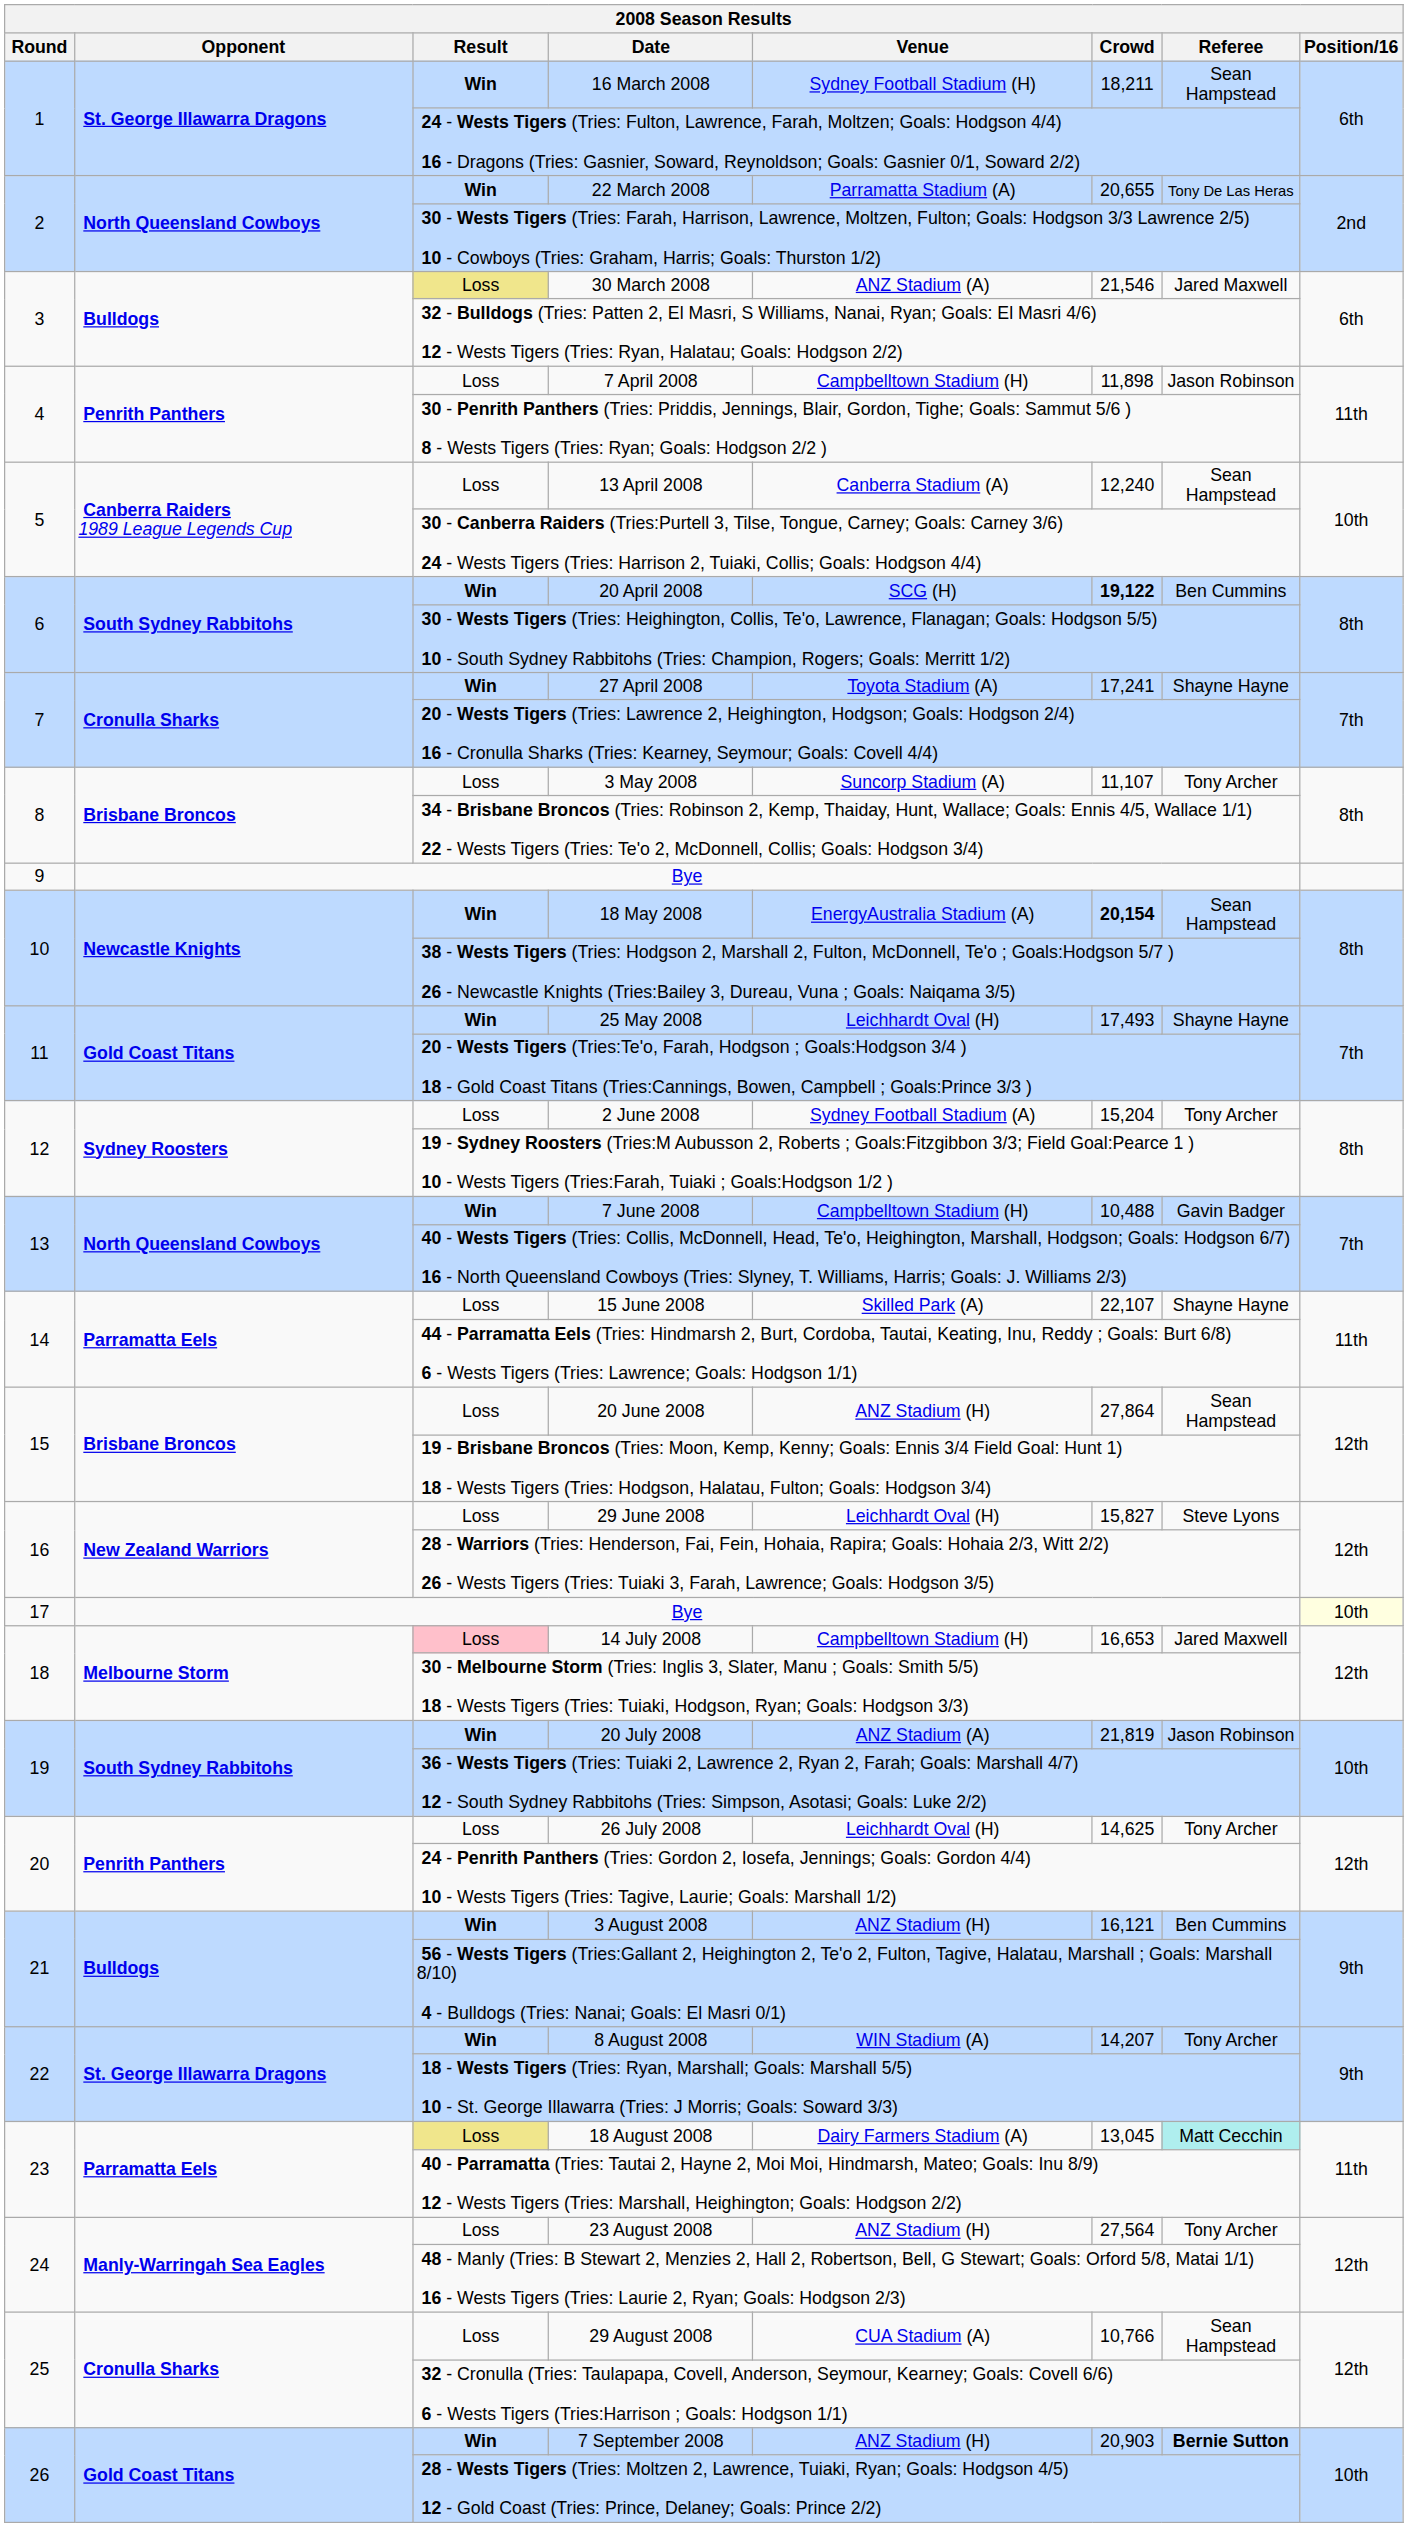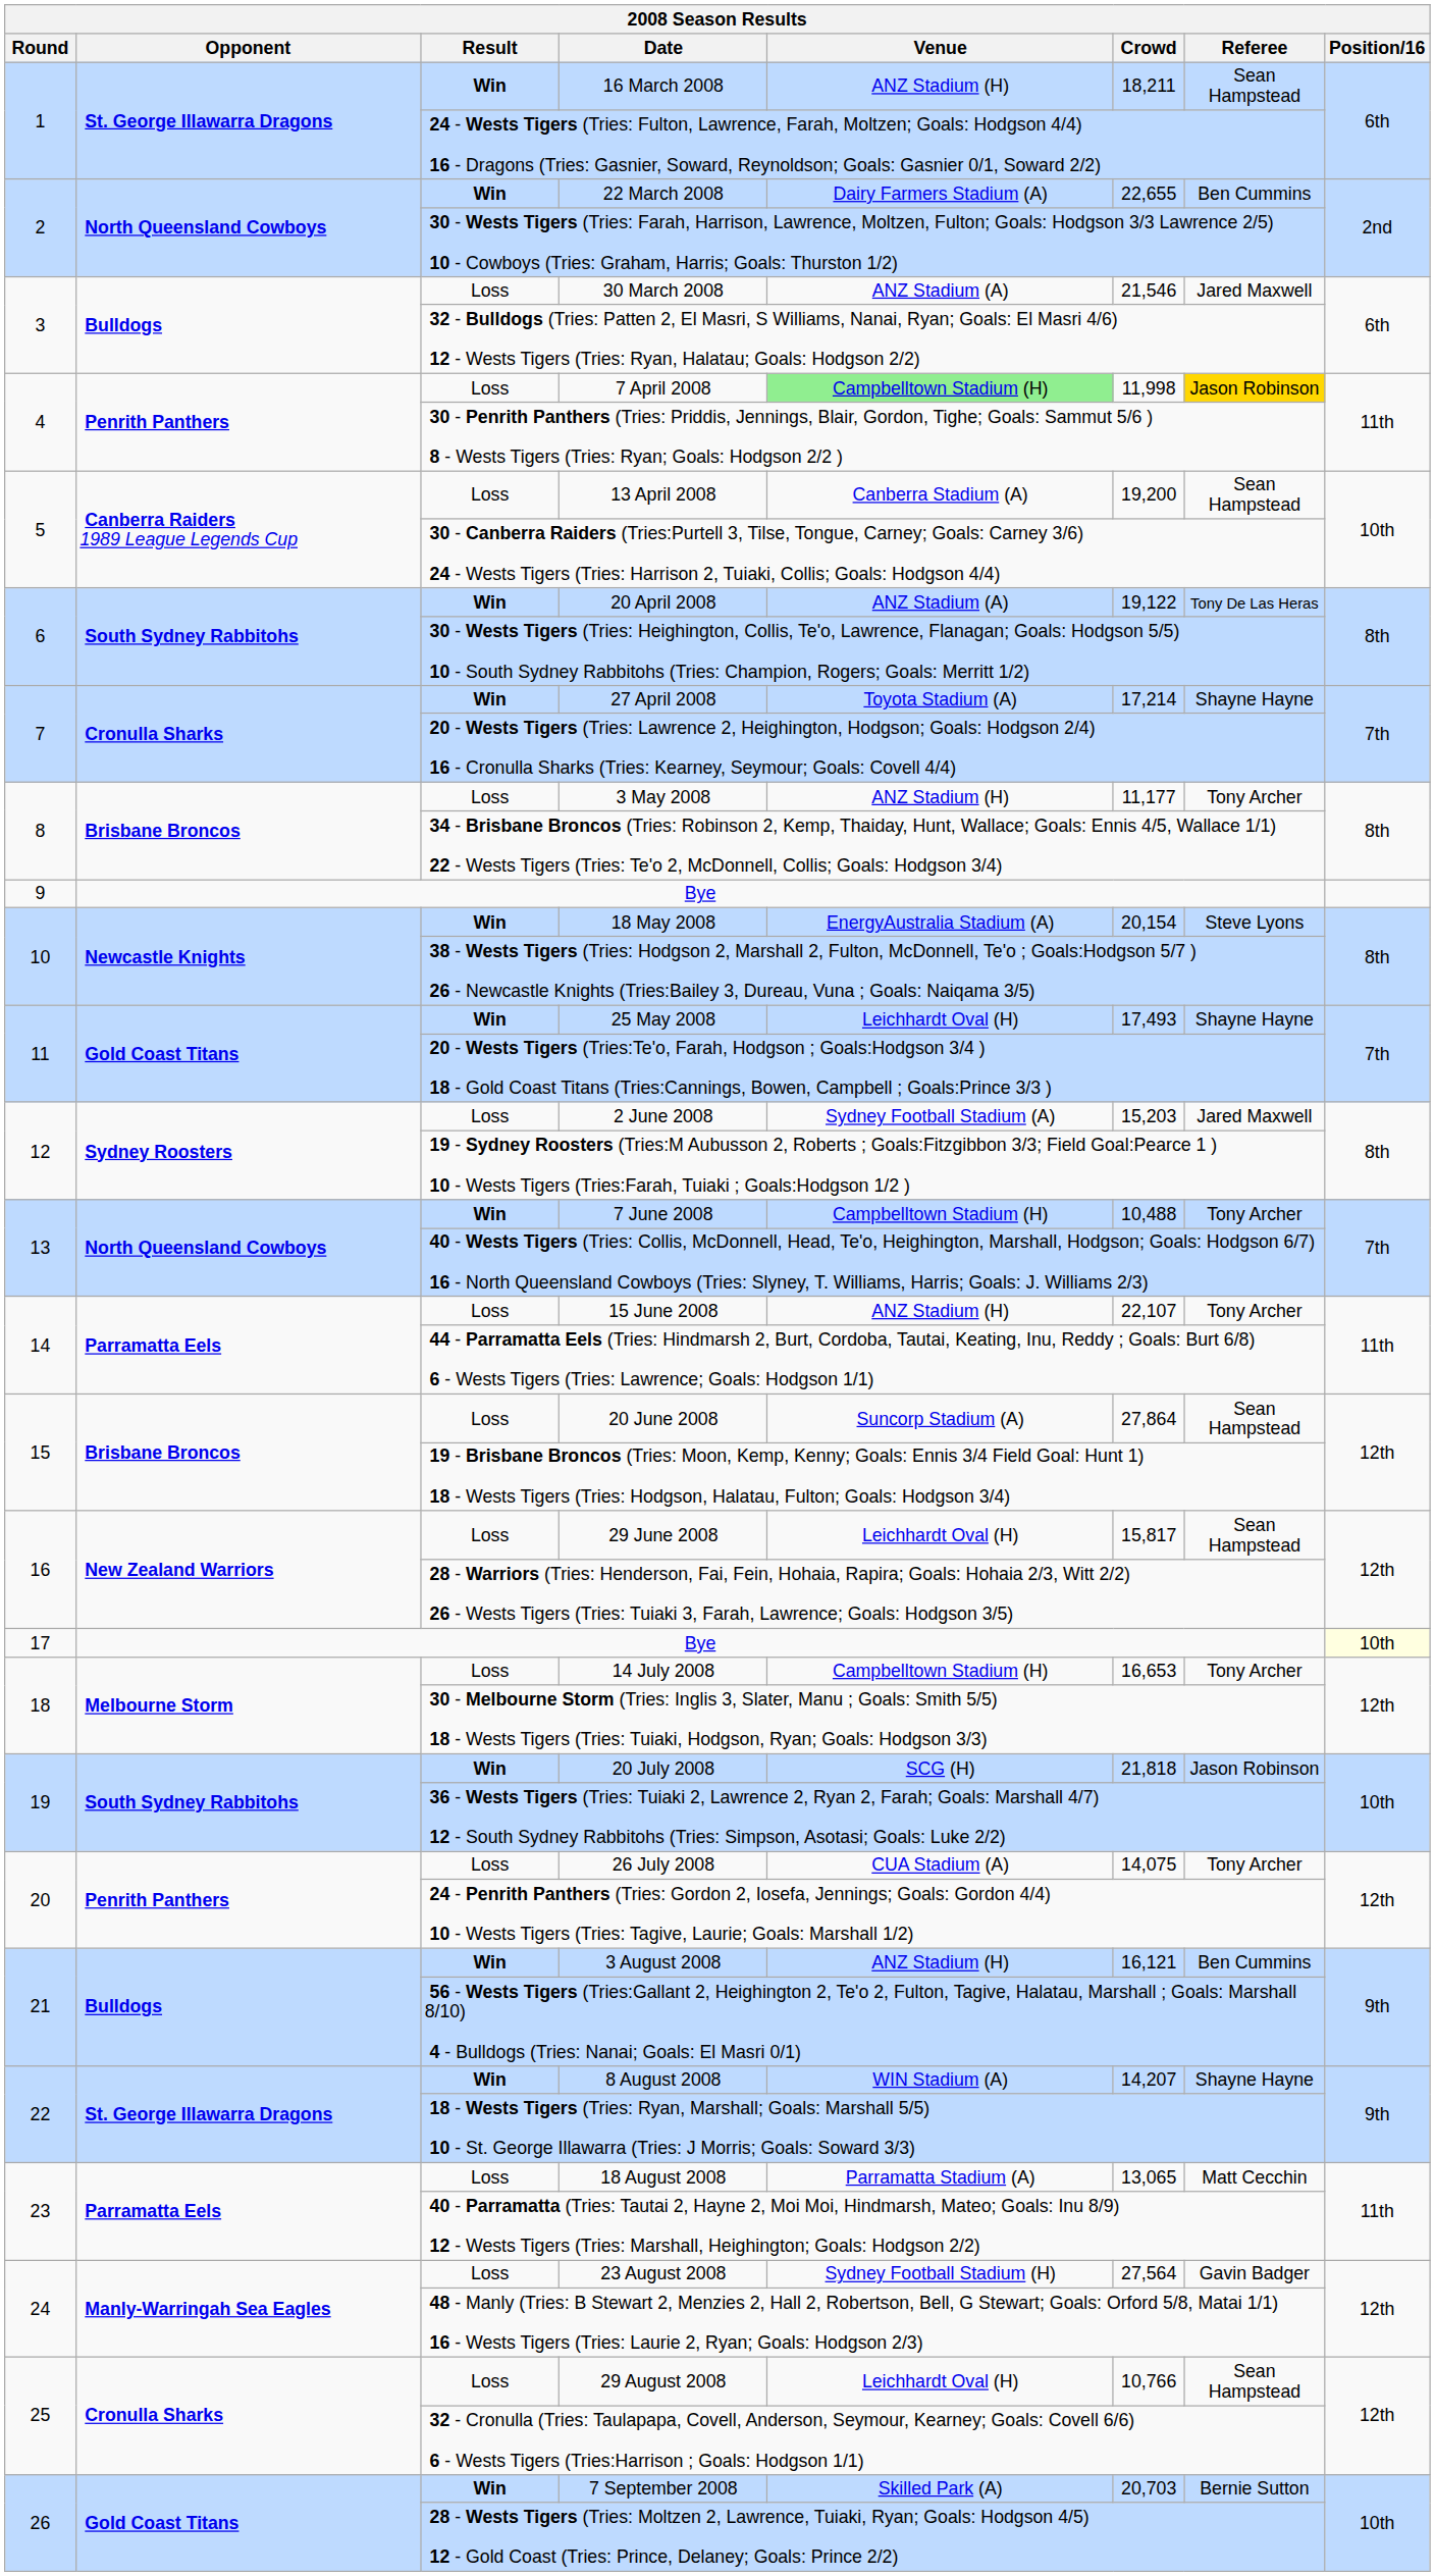16 March 2008 | Venue: Sydney Football Stadium (H) -> ANZ Stadium (H)
22 March 2008 | Venue: Parramatta Stadium (A) -> Dairy Farmers Stadium (A)
22 March 2008 | Crowd: 20,655 -> 22,655
22 March 2008 | Referee: Tony De Las Heras -> Ben Cummins
30 March 2008 | Result: khaki background -> no background
7 April 2008 | Venue: no background -> lightgreen background
7 April 2008 | Crowd: 11,898 -> 11,998
7 April 2008 | Referee: no background -> gold background
13 April 2008 | Crowd: 12,240 -> 19,200
20 April 2008 | Venue: SCG (H) -> ANZ Stadium (A)
20 April 2008 | Crowd: bold -> normal
20 April 2008 | Referee: Ben Cummins -> Tony De Las Heras
27 April 2008 | Crowd: 17,241 -> 17,214
3 May 2008 | Venue: Suncorp Stadium (A) -> ANZ Stadium (H)
3 May 2008 | Crowd: 11,107 -> 11,177
18 May 2008 | Crowd: bold -> normal
18 May 2008 | Referee: Sean Hampstead -> Steve Lyons
2 June 2008 | Crowd: 15,204 -> 15,203
2 June 2008 | Referee: Tony Archer -> Jared Maxwell
7 June 2008 | Referee: Gavin Badger -> Tony Archer
15 June 2008 | Venue: Skilled Park (A) -> ANZ Stadium (H)
15 June 2008 | Referee: Shayne Hayne -> Tony Archer
20 June 2008 | Venue: ANZ Stadium (H) -> Suncorp Stadium (A)
29 June 2008 | Crowd: 15,827 -> 15,817
29 June 2008 | Referee: Steve Lyons -> Sean Hampstead
14 July 2008 | Result: pink background -> no background
14 July 2008 | Referee: Jared Maxwell -> Tony Archer
20 July 2008 | Venue: ANZ Stadium (A) -> SCG (H)
20 July 2008 | Crowd: 21,819 -> 21,818
26 July 2008 | Venue: Leichhardt Oval (H) -> CUA Stadium (A)
26 July 2008 | Crowd: 14,625 -> 14,075
8 August 2008 | Referee: Tony Archer -> Shayne Hayne
18 August 2008 | Result: khaki background -> no background
18 August 2008 | Venue: Dairy Farmers Stadium (A) -> Parramatta Stadium (A)
18 August 2008 | Crowd: 13,045 -> 13,065
18 August 2008 | Referee: paleturquoise background -> no background
23 August 2008 | Venue: ANZ Stadium (H) -> Sydney Football Stadium (H)
23 August 2008 | Referee: Tony Archer -> Gavin Badger
29 August 2008 | Venue: CUA Stadium (A) -> Leichhardt Oval (H)
7 September 2008 | Venue: ANZ Stadium (H) -> Skilled Park (A)
7 September 2008 | Crowd: 20,903 -> 20,703
7 September 2008 | Referee: bold -> normal
